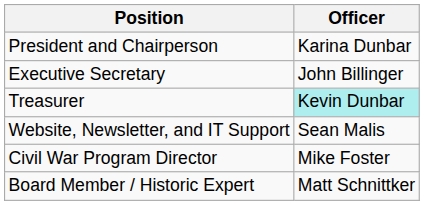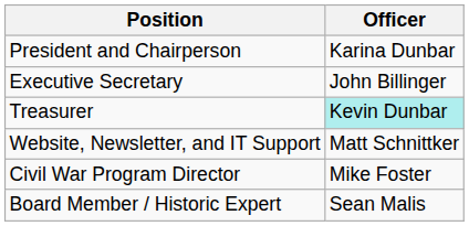Website, Newsletter, and IT Support | Officer: Sean Malis -> Matt Schnittker
Board Member / Historic Expert | Officer: Matt Schnittker -> Sean Malis
